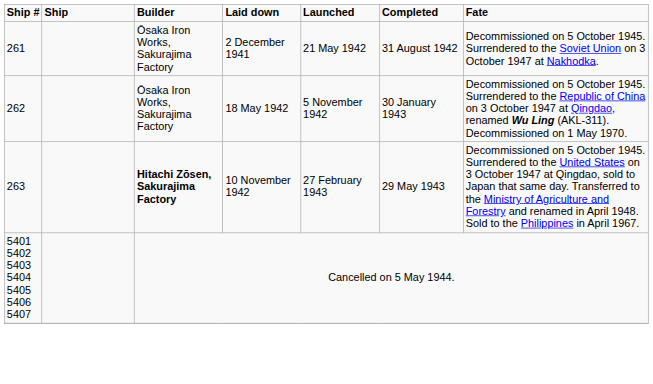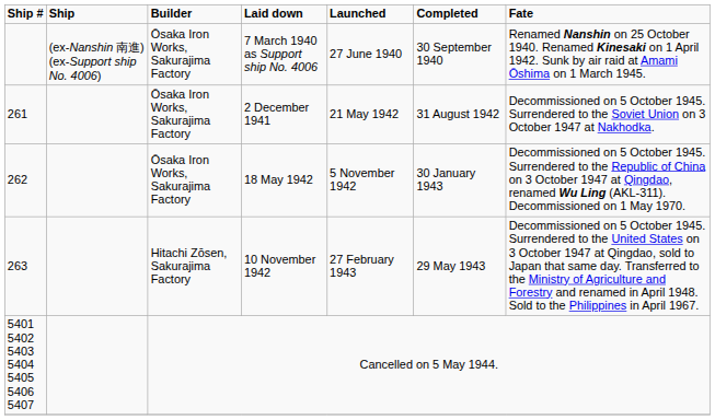+ row: (ex-Nanshin 南進) (ex-Support ship No. 4006) | Ōsaka Iron Works, Sakurajima Factory | 7 March 1940 as Support ship No. 4006 | 27 June 1940 | 30 September 1940 | Renamed Nanshin on 25 October 1940. Renamed Kinesaki on 1 April 1942. Sunk by air raid at Amami Ōshima on 1 March 1945.
10 November 1942 | Builder: bold -> normal
